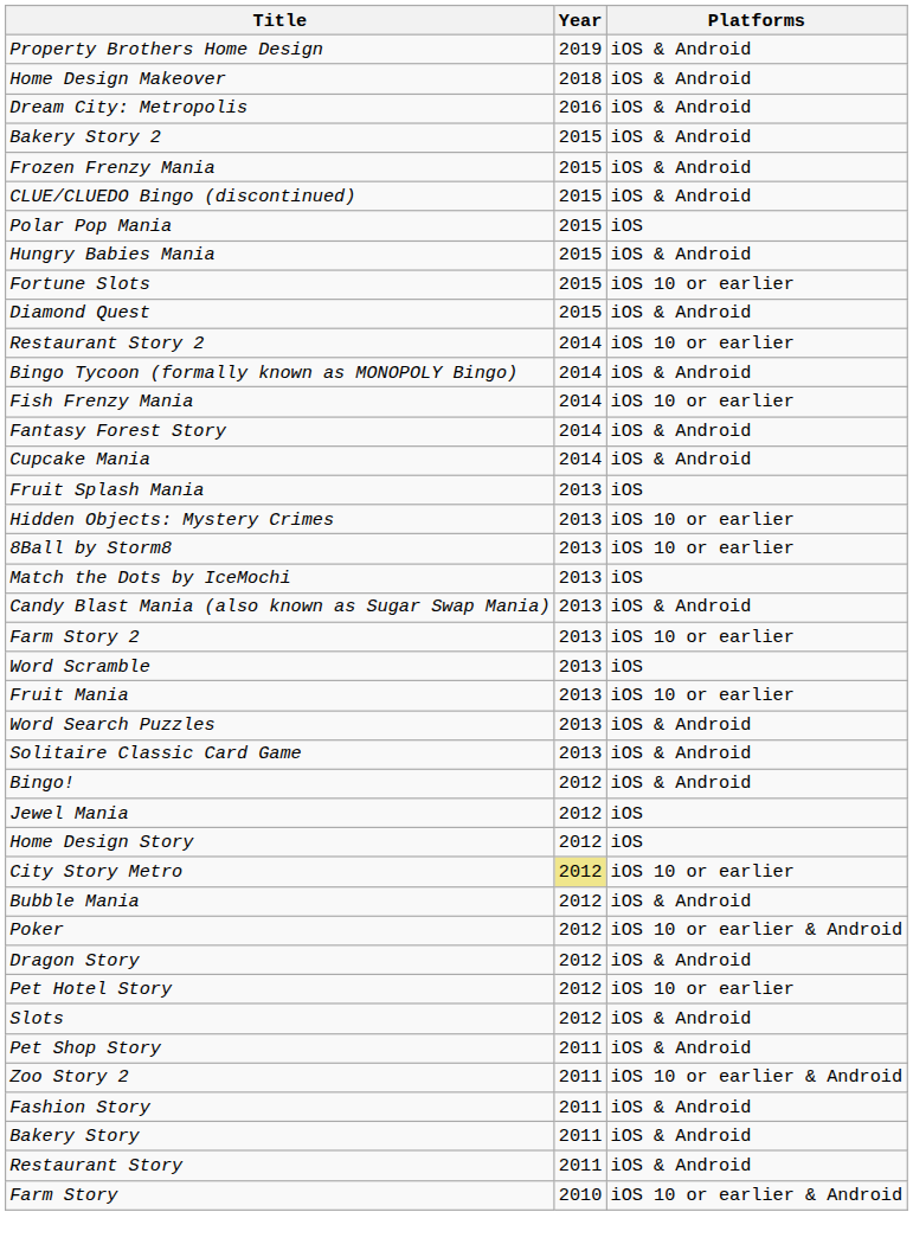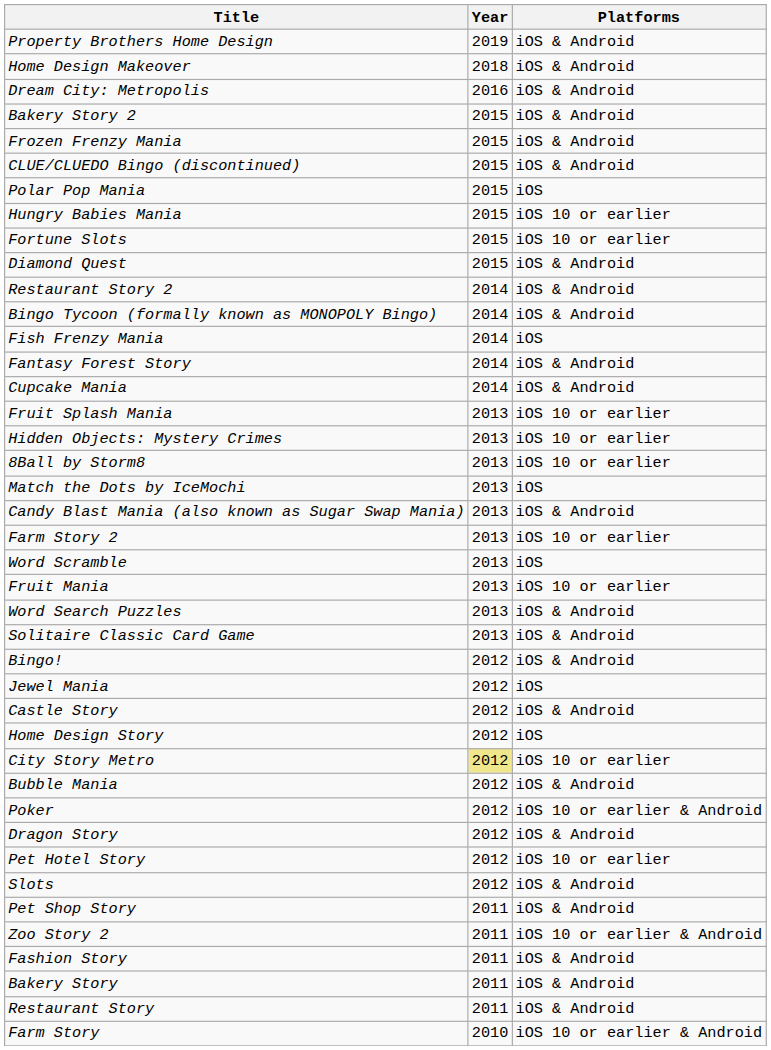Hungry Babies Mania | Platforms: iOS & Android -> iOS 10 or earlier
Restaurant Story 2 | Platforms: iOS 10 or earlier -> iOS & Android
Fish Frenzy Mania | Platforms: iOS 10 or earlier -> iOS
Fruit Splash Mania | Platforms: iOS -> iOS 10 or earlier
+ row: Castle Story | 2012 | iOS & Android
